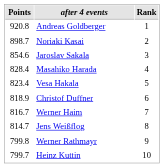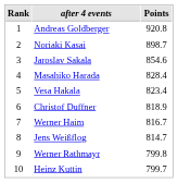columns swapped: Rank <-> Points
